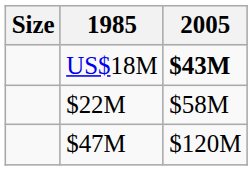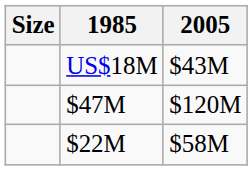US$18M | 2005: bold -> normal
rows swapped: $22M <-> $47M
